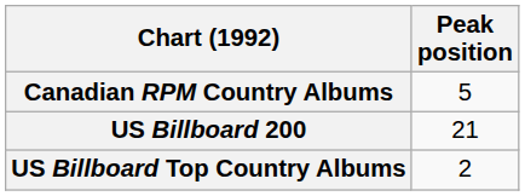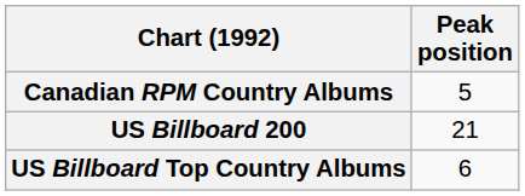US Billboard Top Country Albums | Peak position: 2 -> 6
